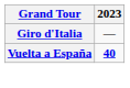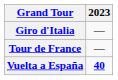+ row: Tour de France | —
